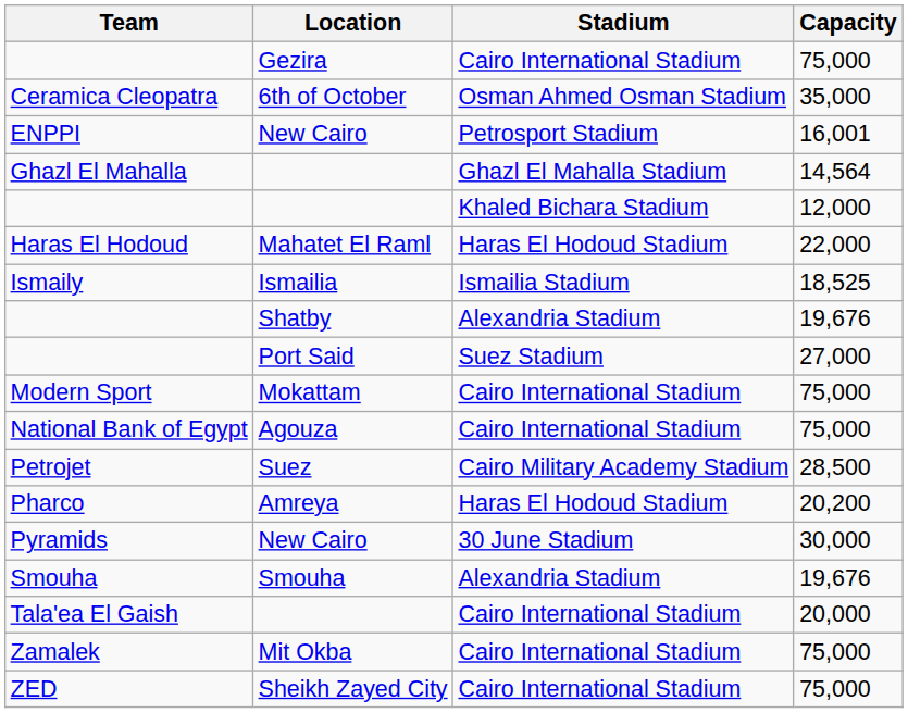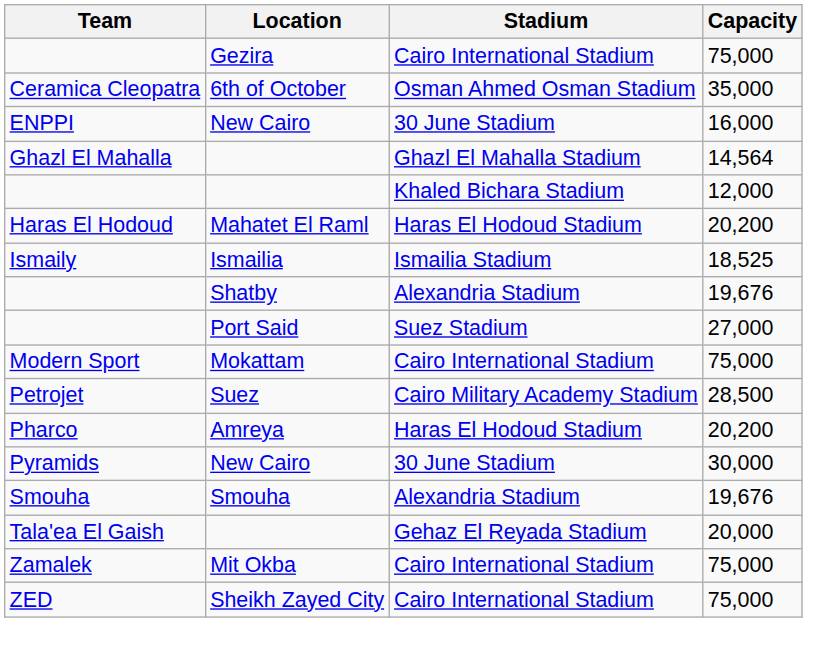ENPPI | Stadium: Petrosport Stadium -> 30 June Stadium
ENPPI | Capacity: 16,001 -> 16,000
Haras El Hodoud | Capacity: 22,000 -> 20,200
- row: National Bank of Egypt | Agouza | Cairo International Stadium | 75,000
Tala'ea El Gaish | Stadium: Cairo International Stadium -> Gehaz El Reyada Stadium
